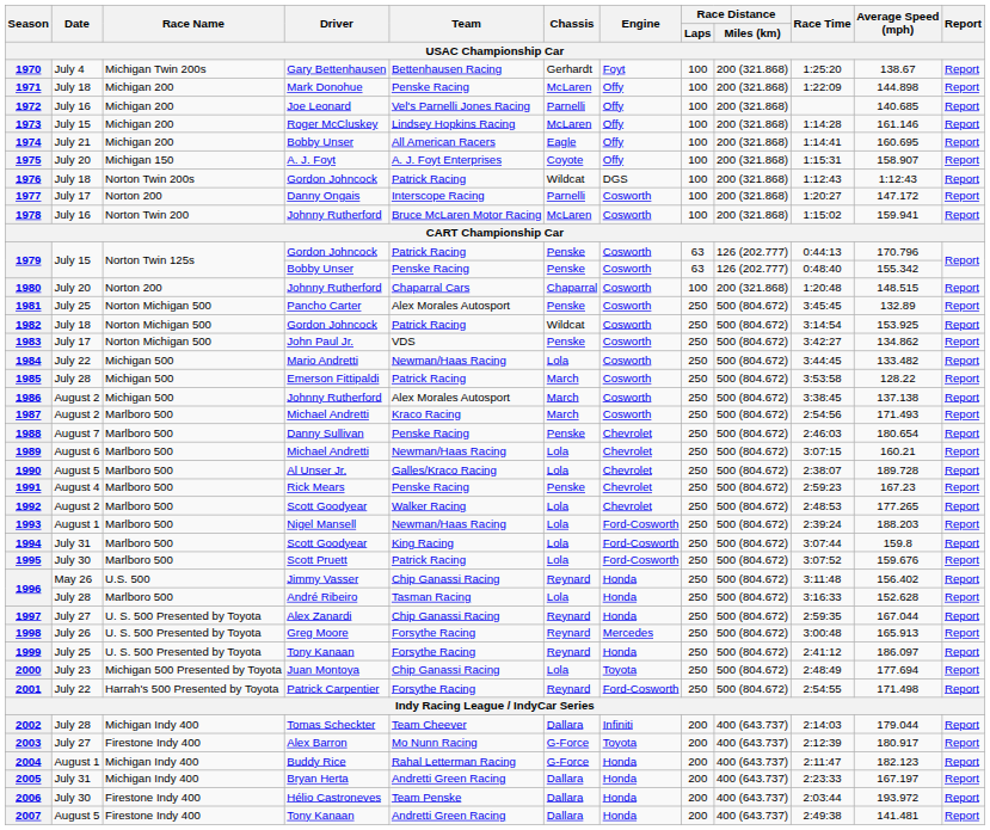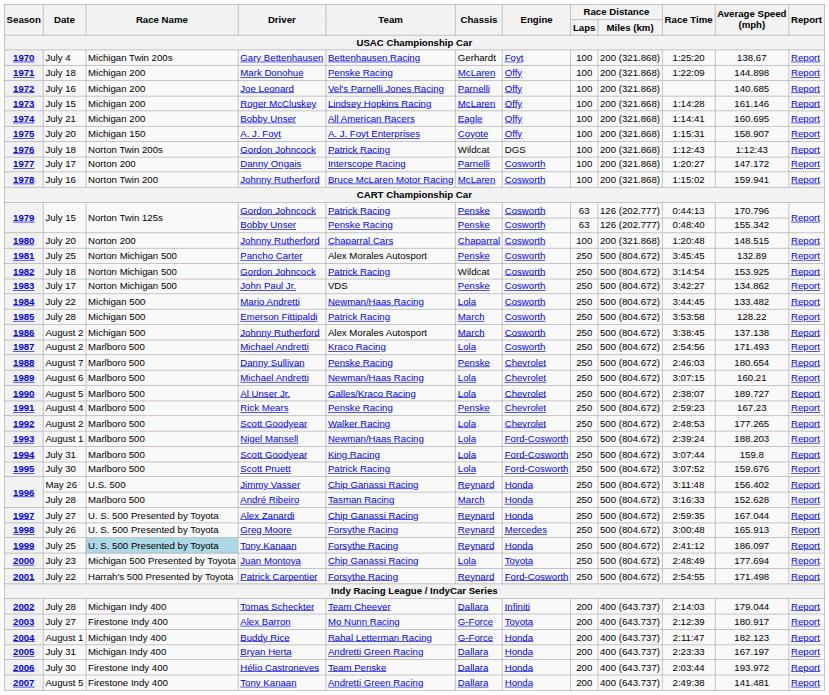1987 | Chassis: March -> Lola
1990 | Average Speed (mph): 189.728 -> 189.727
1996 / André Ribeiro | Chassis: Lola -> March
1999 | Race Name: no background -> lightblue background
